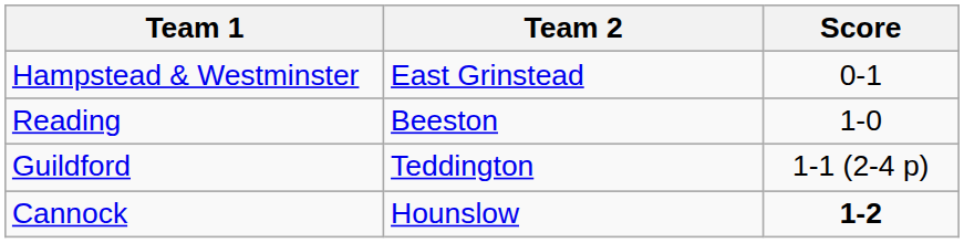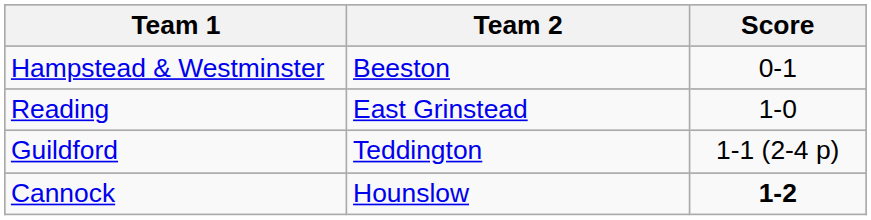Hampstead & Westminster | Team 2: East Grinstead -> Beeston
Reading | Team 2: Beeston -> East Grinstead
